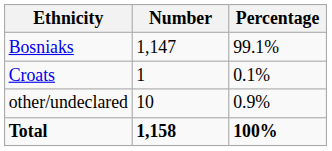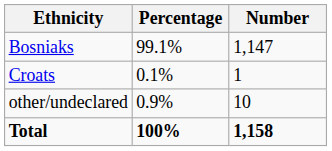columns swapped: Number <-> Percentage
